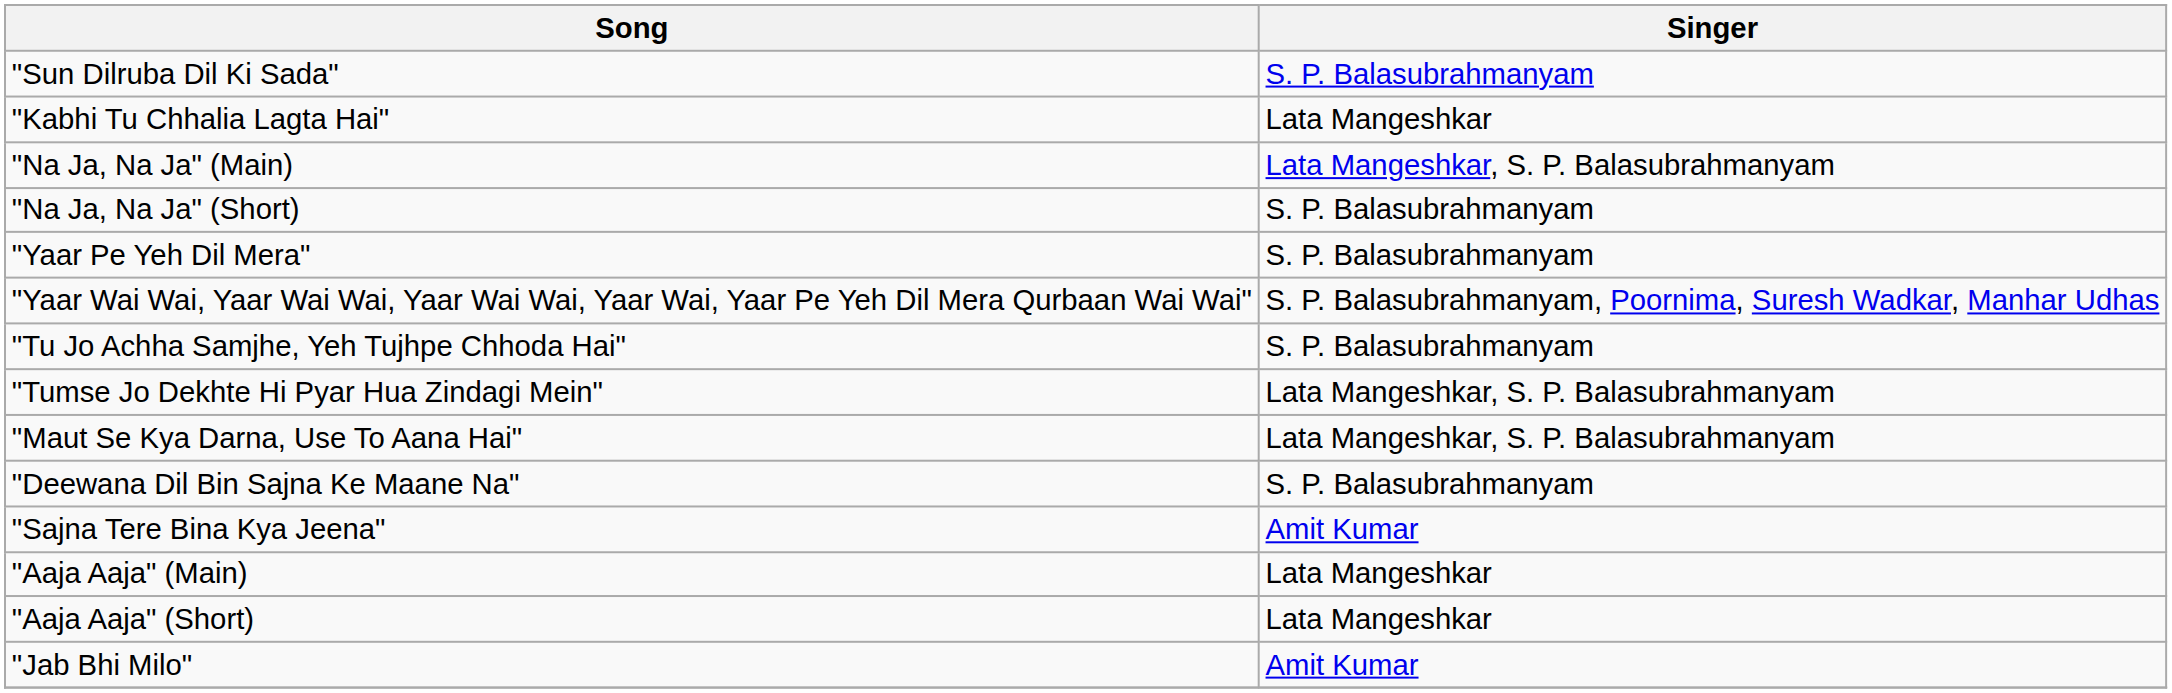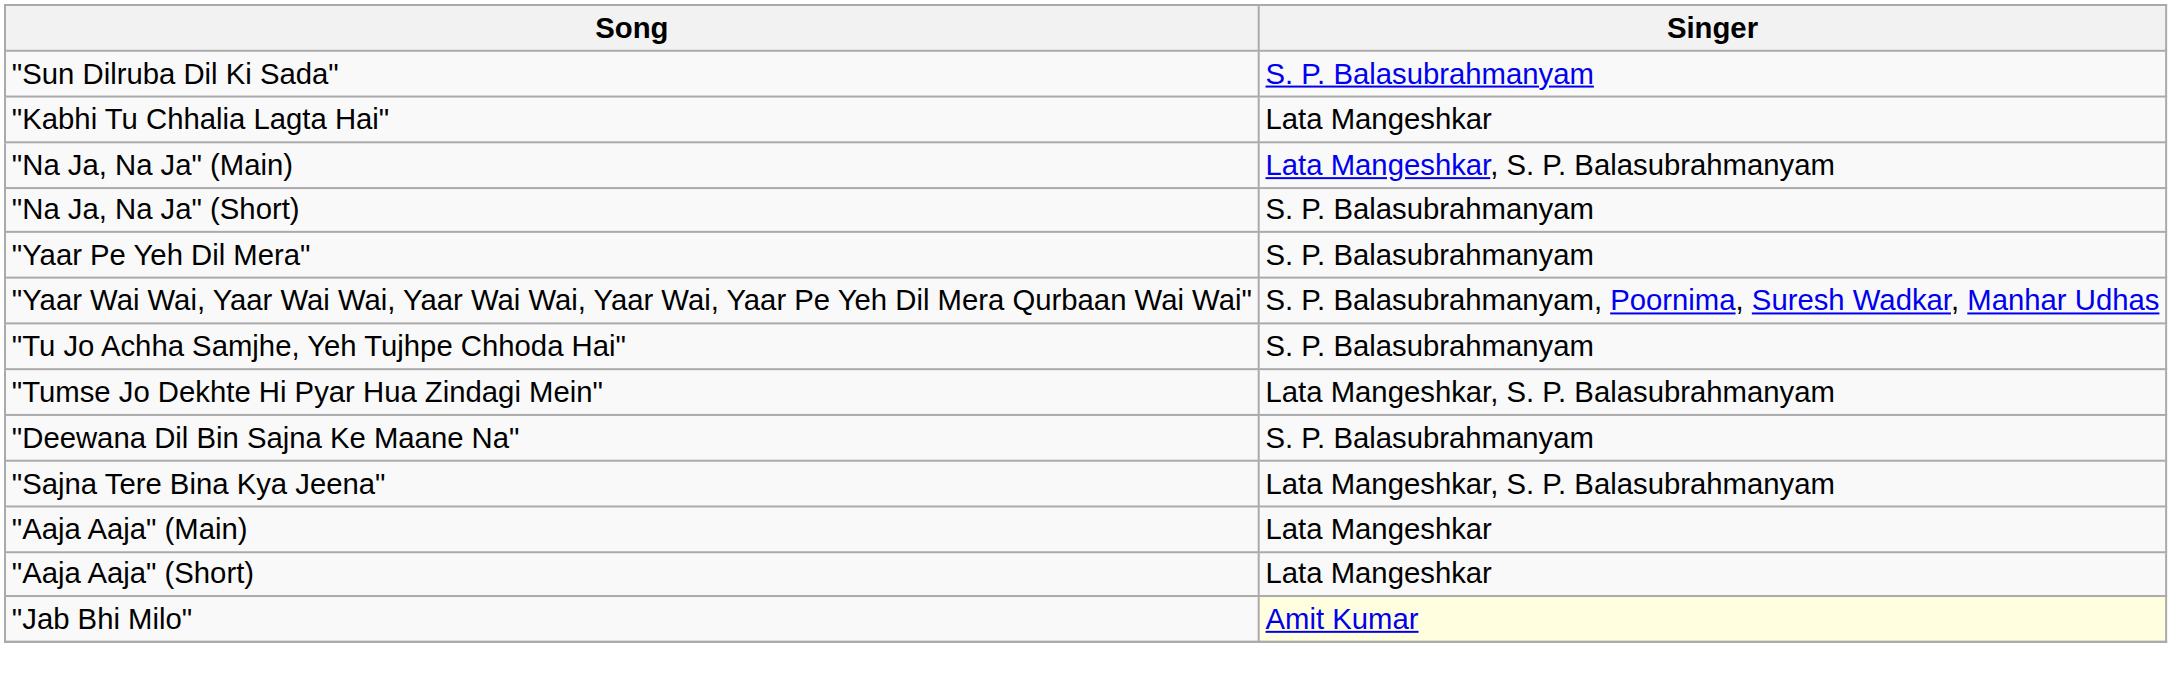- row: "Maut Se Kya Darna, Use To Aana Hai" | Lata Mangeshkar, S. P. Balasubrahmanyam
"Sajna Tere Bina Kya Jeena" | Singer: Amit Kumar -> Lata Mangeshkar, S. P. Balasubrahmanyam
"Jab Bhi Milo" | Singer: no background -> lightyellow background
